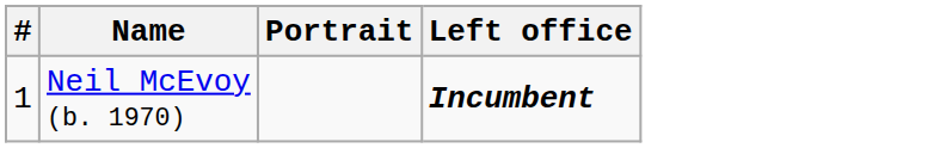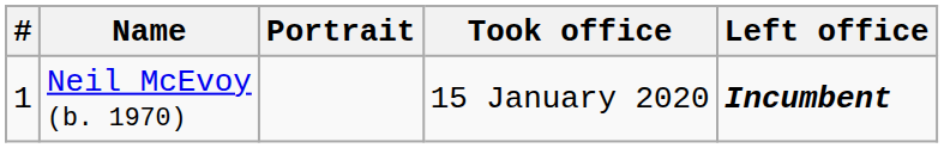+ column: Took office | 15 January 2020
